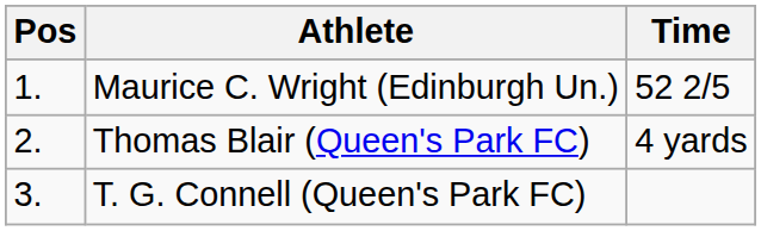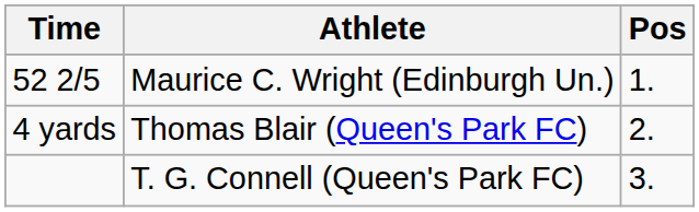columns swapped: Pos <-> Time
